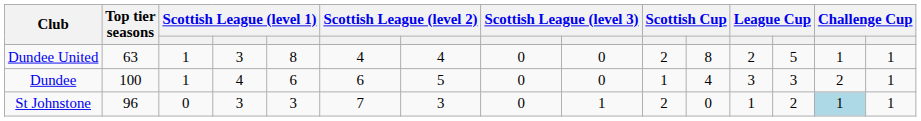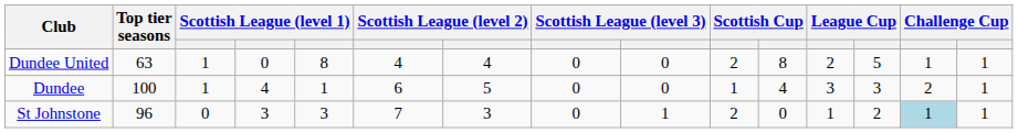Dundee United | column 4: 3 -> 0
Dundee | column 5: 6 -> 1
